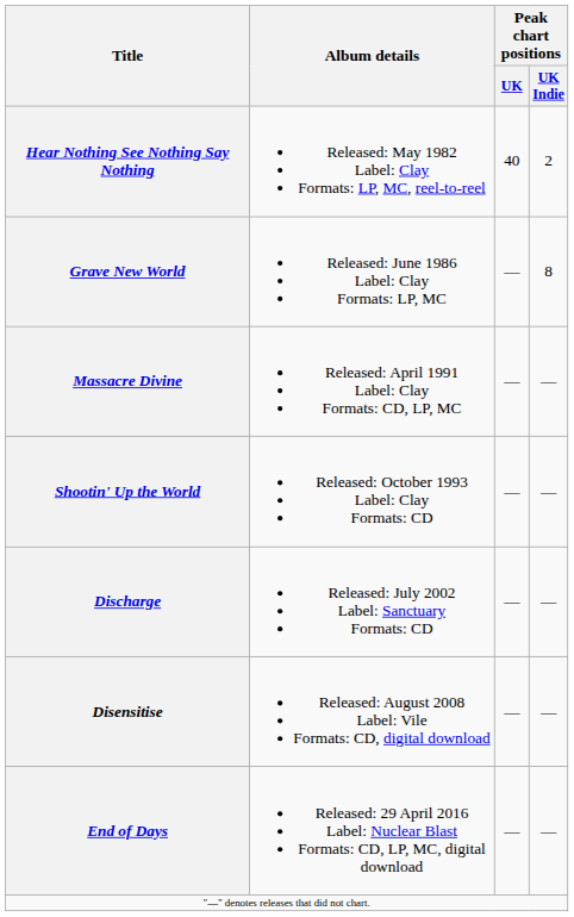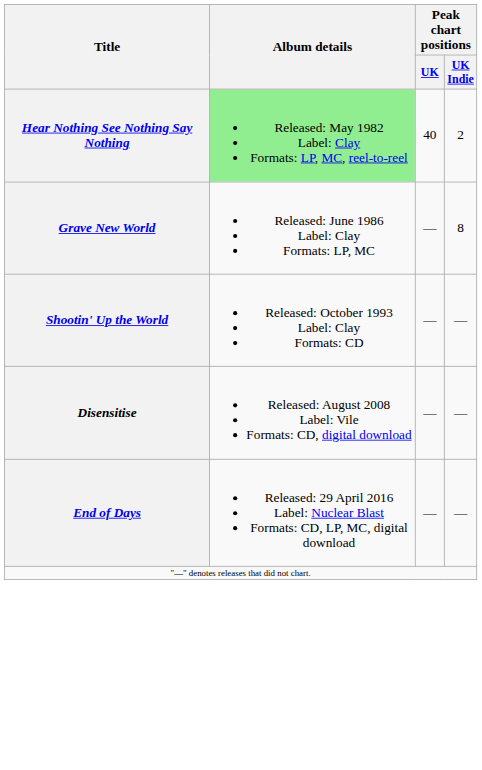Hear Nothing See Nothing Say Nothing | Album details: no background -> lightgreen background
- row: Massacre Divine | Released: April 1991 Label: Clay Formats: CD, LP, MC | — | —
- row: Discharge | Released: July 2002 Label: Sanctuary Formats: CD | — | —
